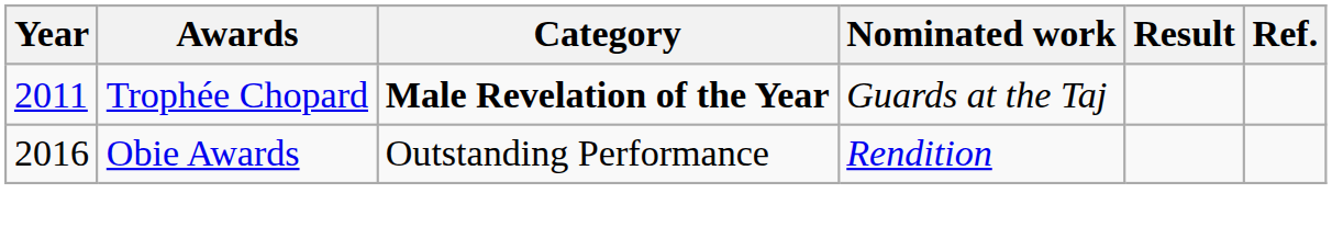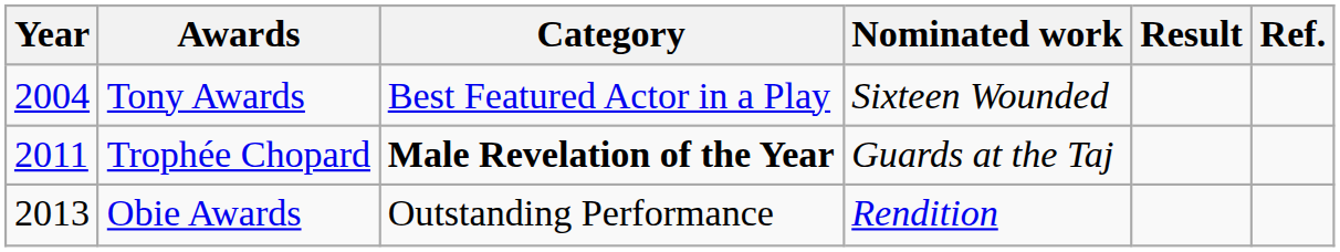+ row: 2004 | Tony Awards | Best Featured Actor in a Play | Sixteen Wounded
Obie Awards | Year: 2016 -> 2013
